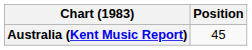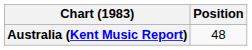Australia (Kent Music Report) | Position: 45 -> 48
